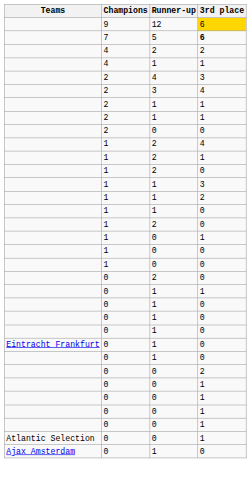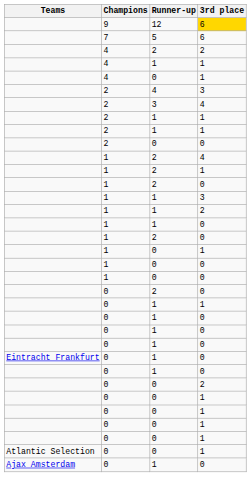5 | 3rd place: bold -> normal
+ row: 4 | 0 | 1
